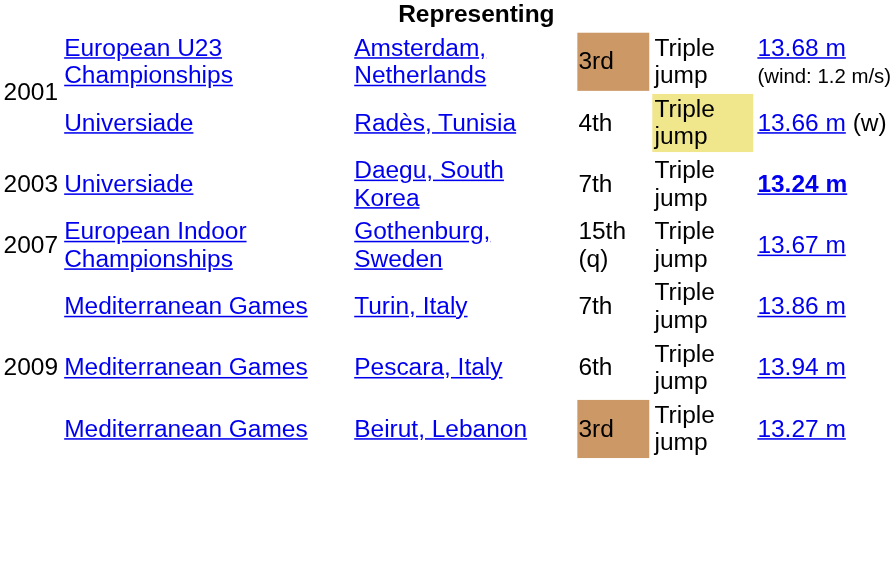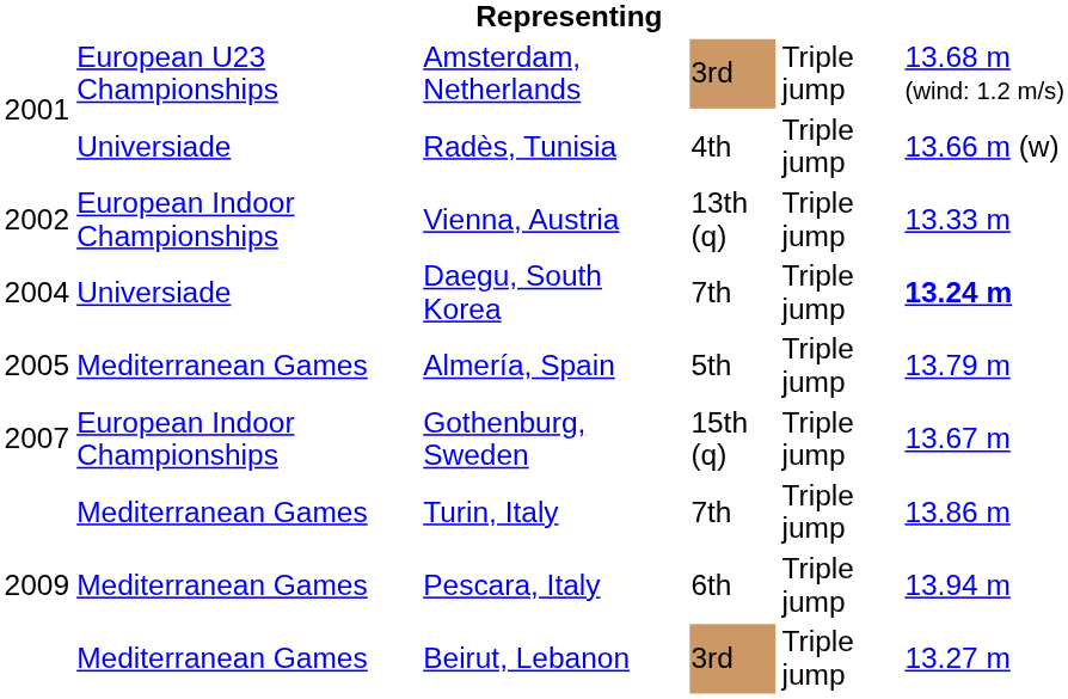Radès, Tunisia | column 5: khaki background -> no background
+ row: 2002 | European Indoor Championships | Vienna, Austria | 13th (q) | Triple jump | 13.33 m
Daegu, South Korea | column 1: 2003 -> 2004
+ row: 2005 | Mediterranean Games | Almería, Spain | 5th | Triple jump | 13.79 m
